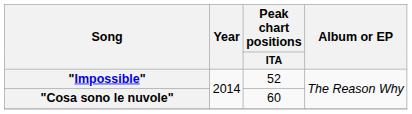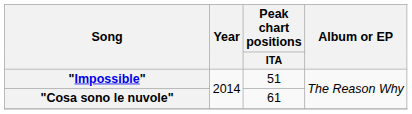"Impossible" | Peak chart positions / ITA: 52 -> 51
"Cosa sono le nuvole" | Peak chart positions / ITA: 60 -> 61
